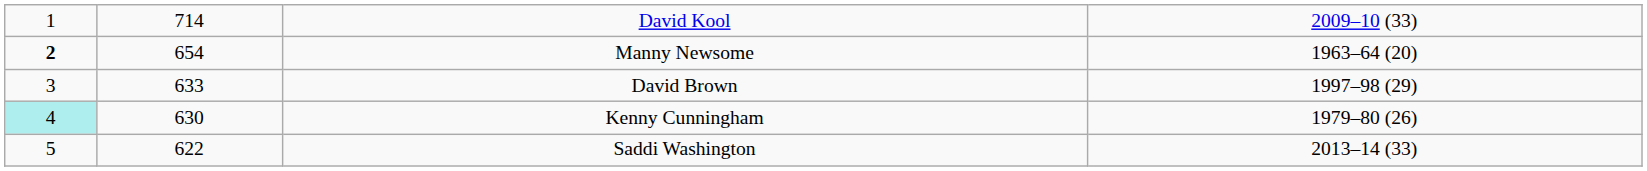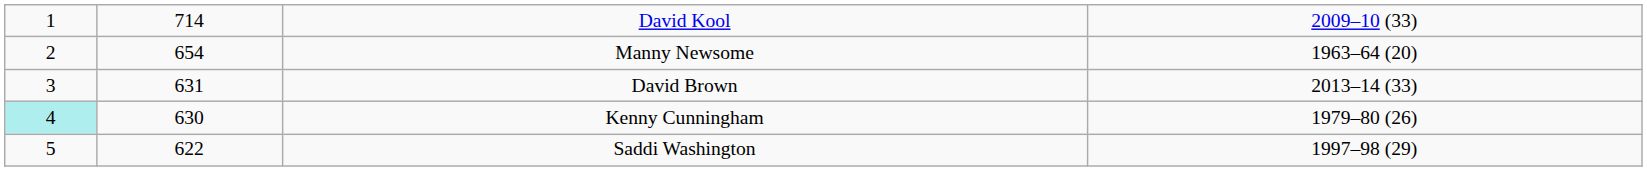Manny Newsome | column 1: bold -> normal
David Brown | column 2: 633 -> 631
David Brown | column 4: 1997–98 (29) -> 2013–14 (33)
Saddi Washington | column 4: 2013–14 (33) -> 1997–98 (29)
